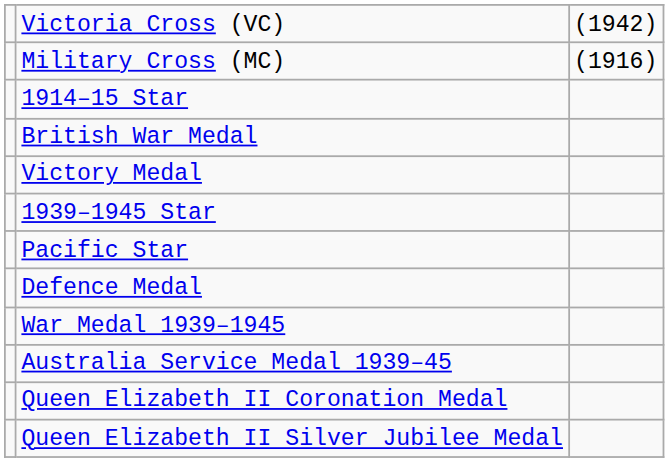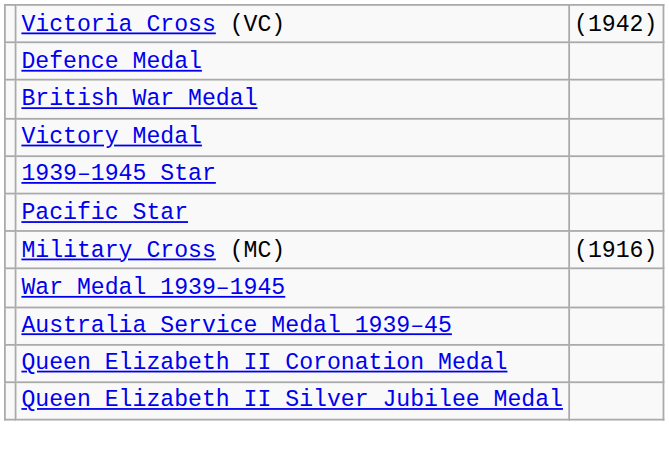rows swapped: Military Cross (MC) <-> Defence Medal
- row: 1914–15 Star
